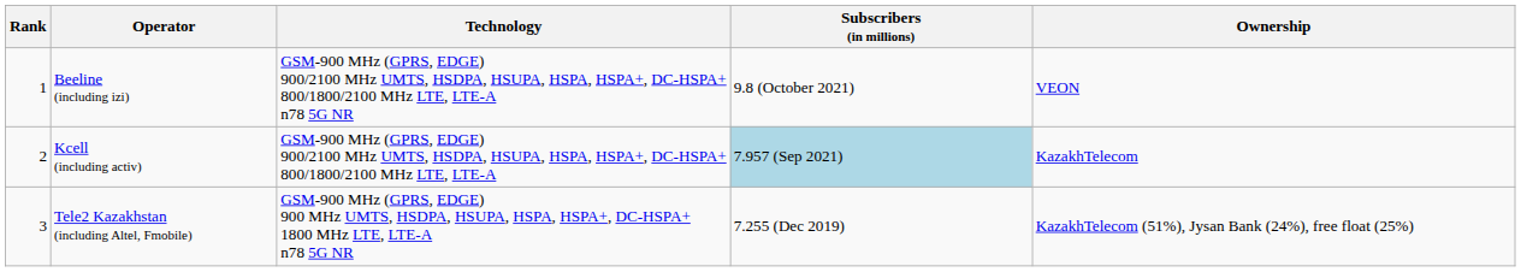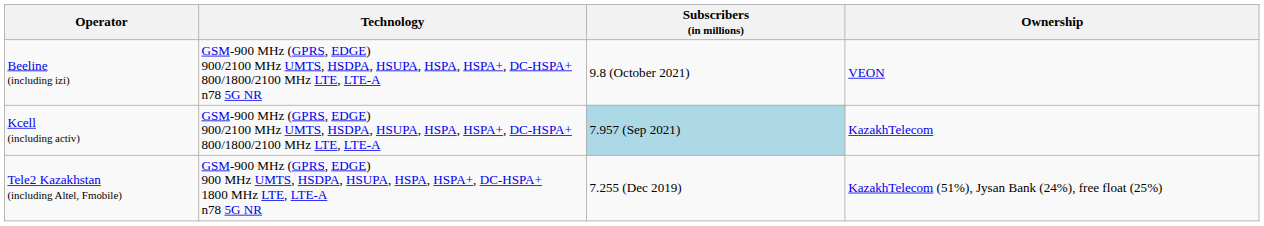- column: Rank | 1 | 2 | 3
